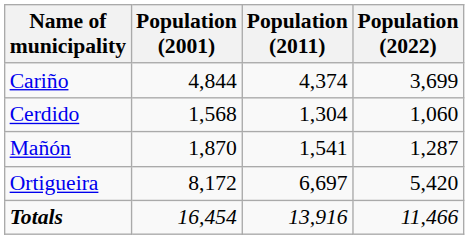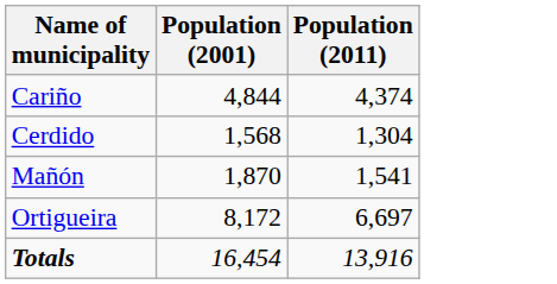- column: Population (2022) | 3,699 | 1,060 | 1,287 | 5,420 | 11,466
